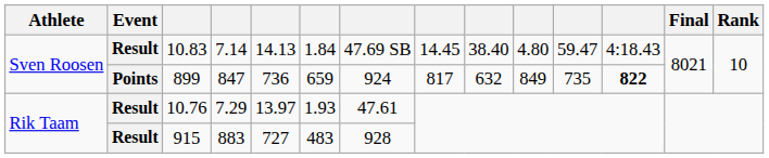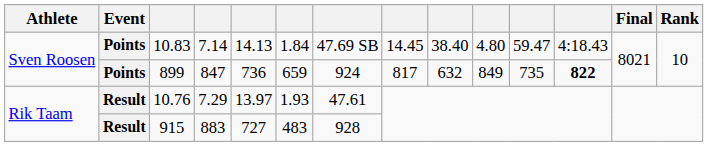10.83 | Event: Result -> Points
